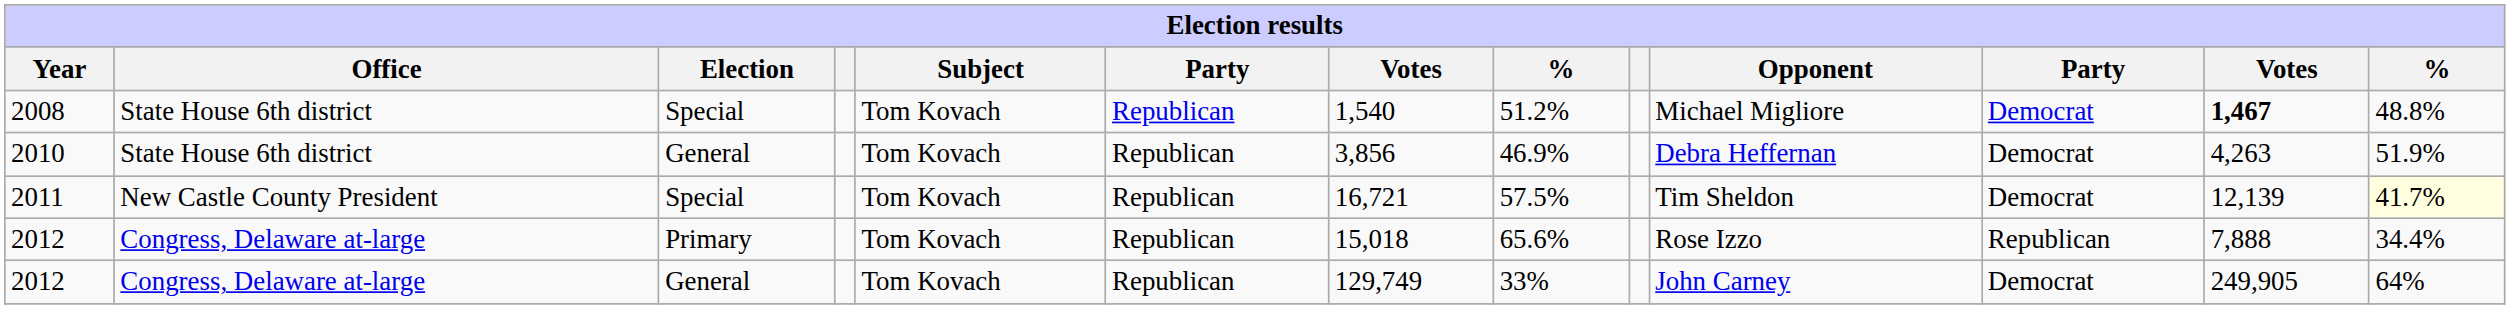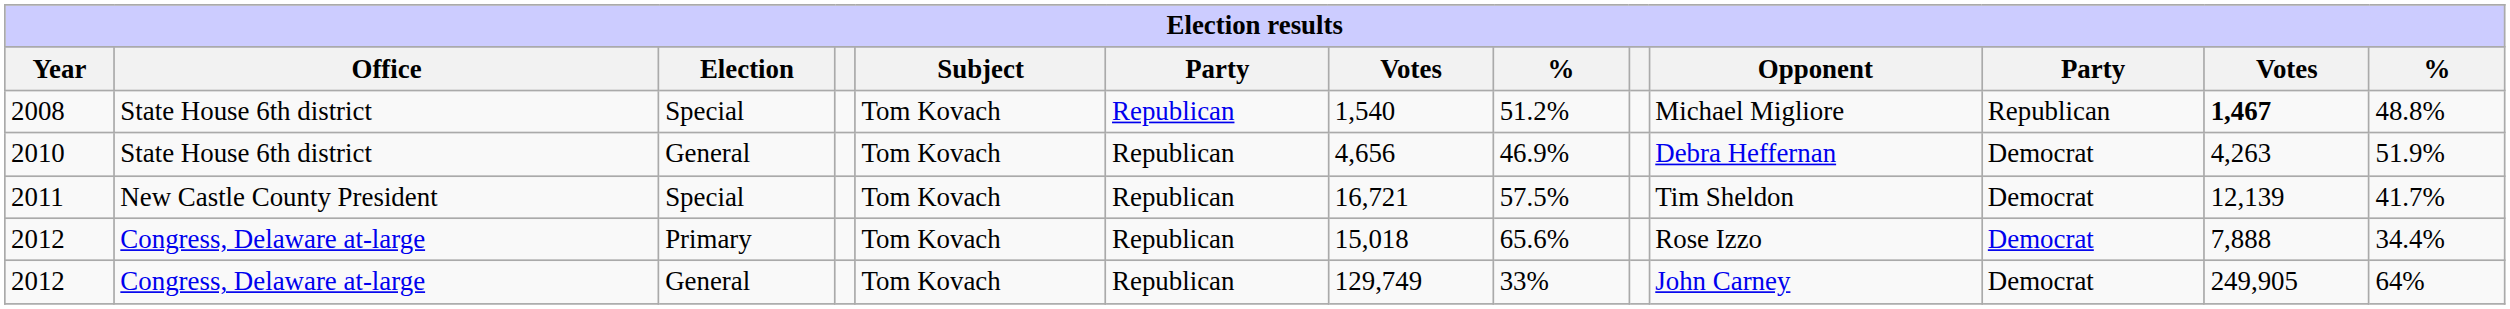2008 | column 11: Democrat -> Republican
2010 | column 7: 3,856 -> 4,656
2011 | column 13: lightyellow background -> no background
2012 / Primary | column 11: Republican -> Democrat
